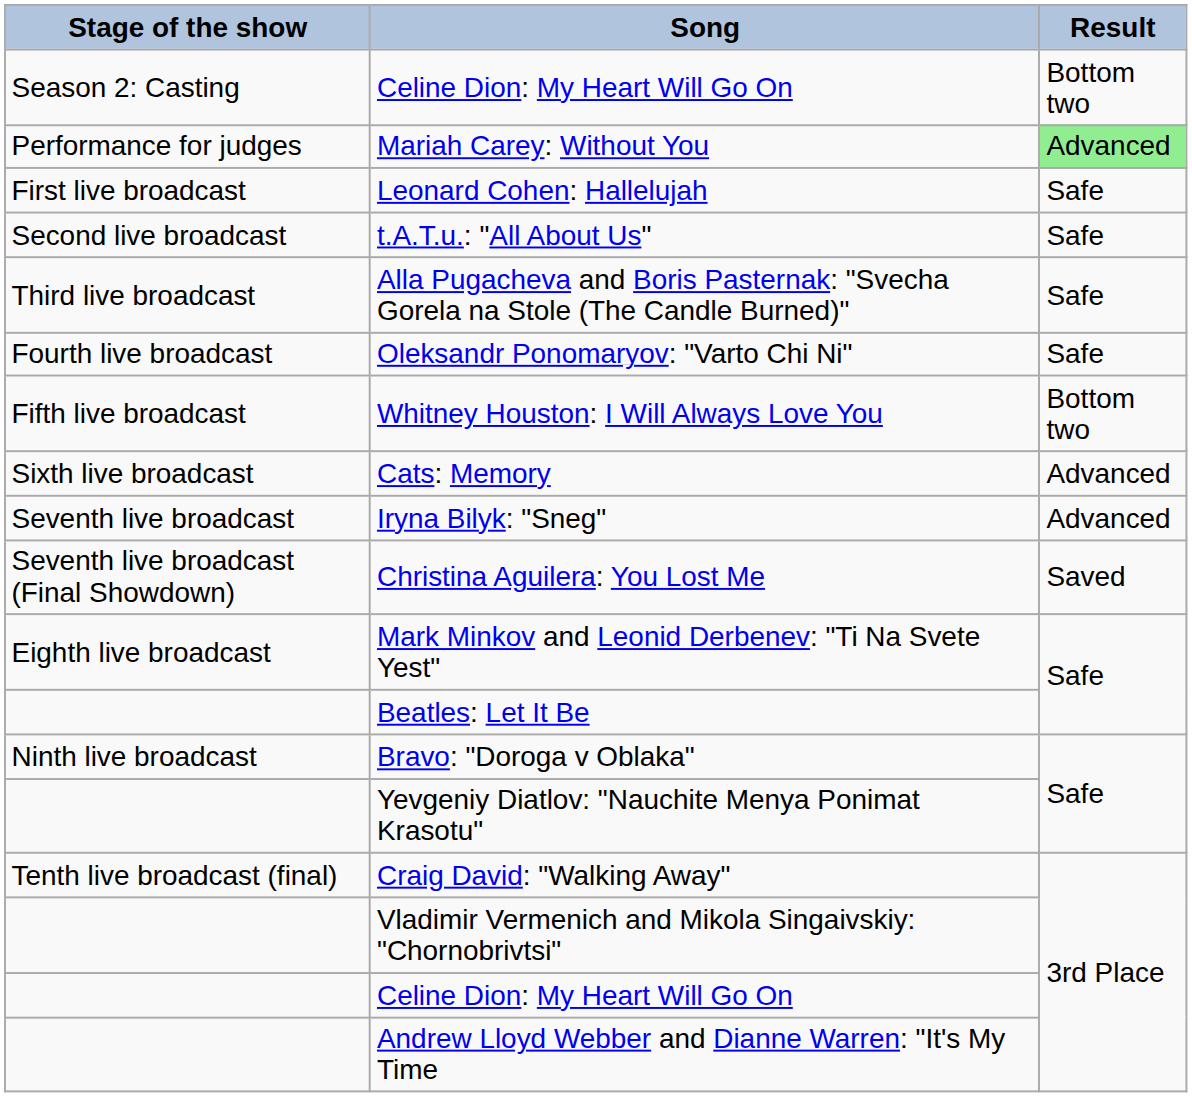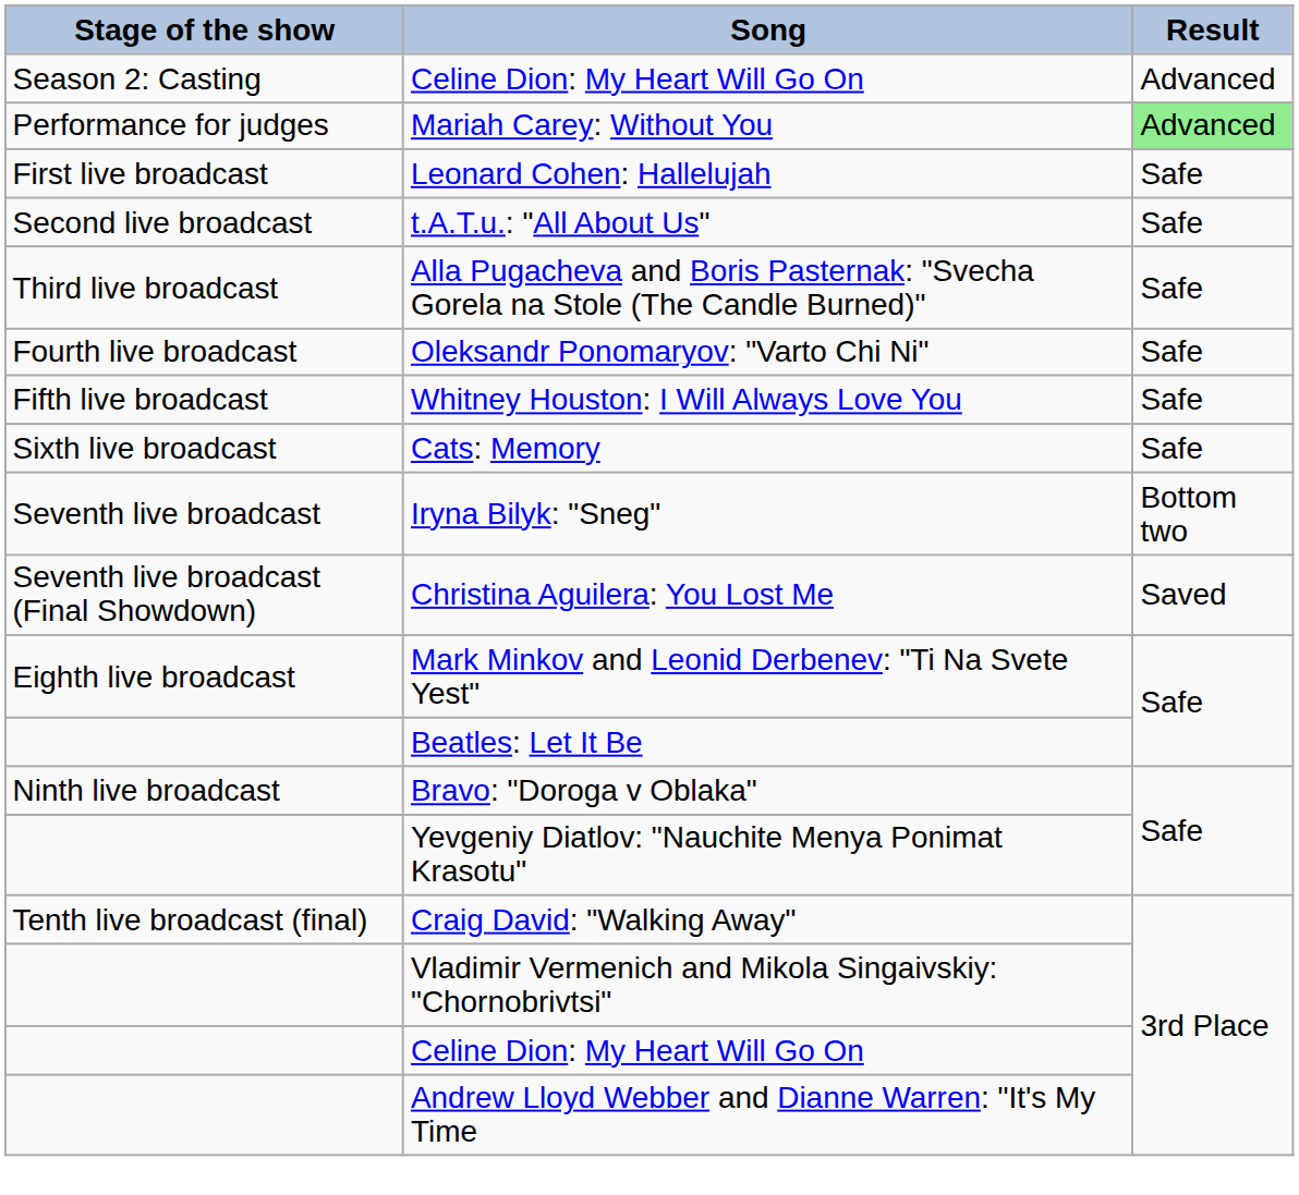Season 2: Casting / Celine Dion: My Heart Will Go On | Result: Bottom two -> Advanced
Whitney Houston: I Will Always Love You | Result: Bottom two -> Safe
Cats: Memory | Result: Advanced -> Safe
Iryna Bilyk: "Sneg" | Result: Advanced -> Bottom two
